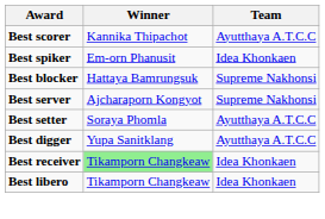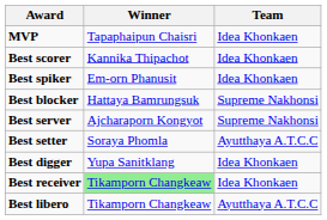+ row: MVP | Tapaphaipun Chaisri | Idea Khonkaen
Best scorer | Team: Ayutthaya A.T.C.C -> Idea Khonkaen
Best digger | Team: Ayutthaya A.T.C.C -> Idea Khonkaen
Best libero | Team: Idea Khonkaen -> Ayutthaya A.T.C.C
